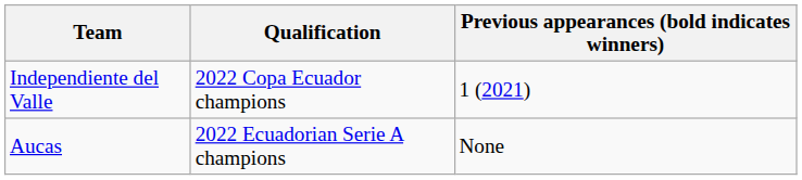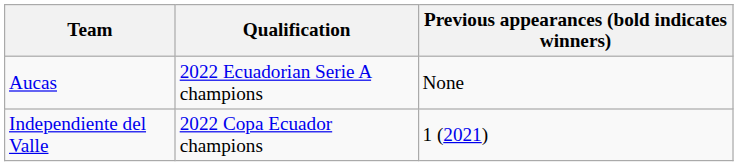rows swapped: Aucas <-> Independiente del Valle
